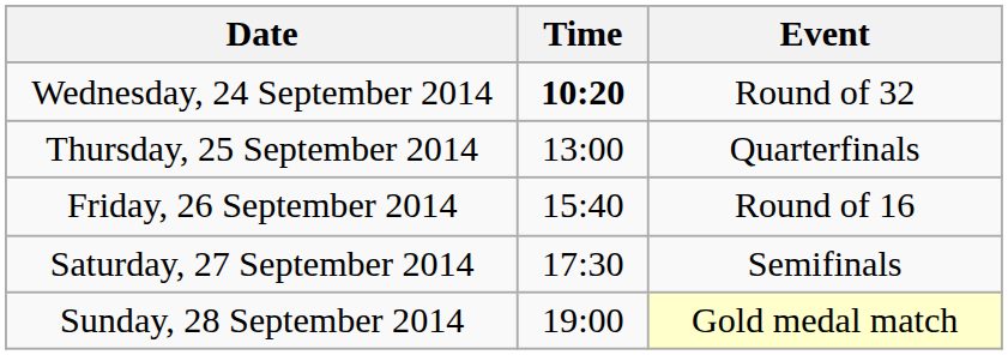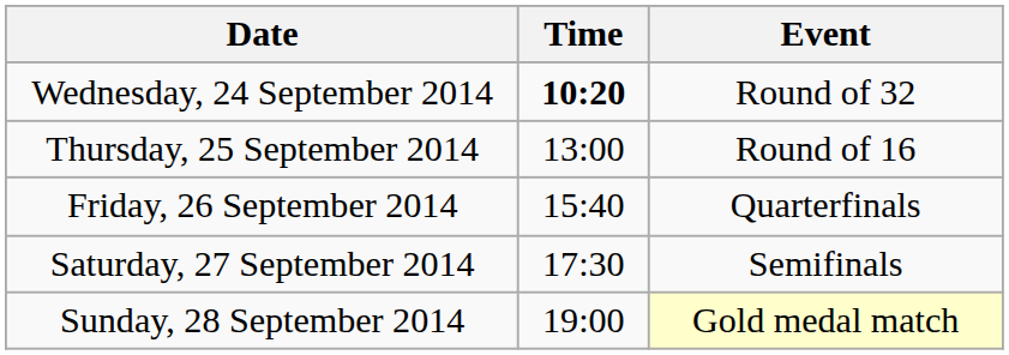Thursday, 25 September 2014 | Event: Quarterfinals -> Round of 16
Friday, 26 September 2014 | Event: Round of 16 -> Quarterfinals
